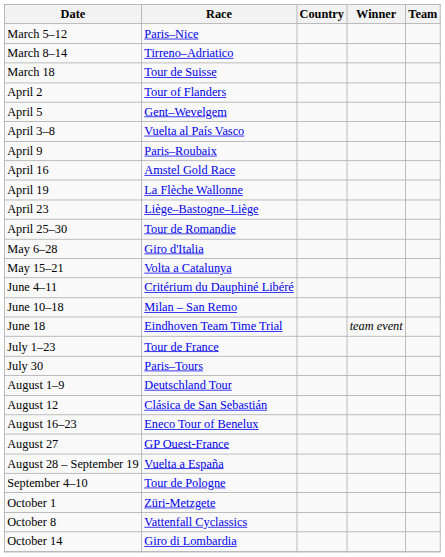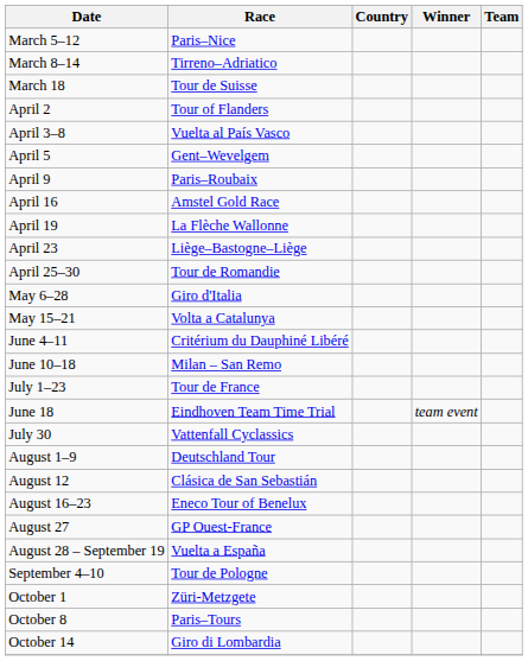rows swapped: April 3–8 <-> April 5
rows swapped: June 18 <-> July 1–23
July 30 | Race: Paris–Tours -> Vattenfall Cyclassics
October 8 | Race: Vattenfall Cyclassics -> Paris–Tours
